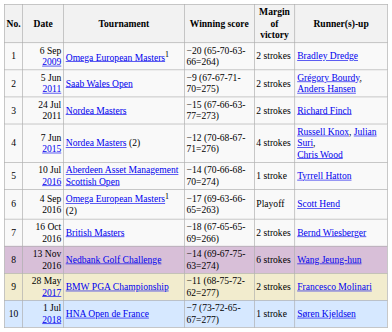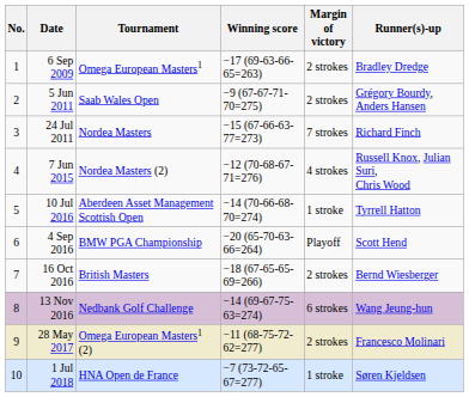6 Sep 2009 | Winning score: −20 (65-70-63-66=264) -> −17 (69-63-66-65=263)
24 Jul 2011 | Margin of victory: 2 strokes -> 7 strokes
4 Sep 2016 | Tournament: Omega European Masters1 (2) -> BMW PGA Championship
4 Sep 2016 | Winning score: −17 (69-63-66-65=263) -> −20 (65-70-63-66=264)
28 May 2017 | Tournament: BMW PGA Championship -> Omega European Masters1 (2)
